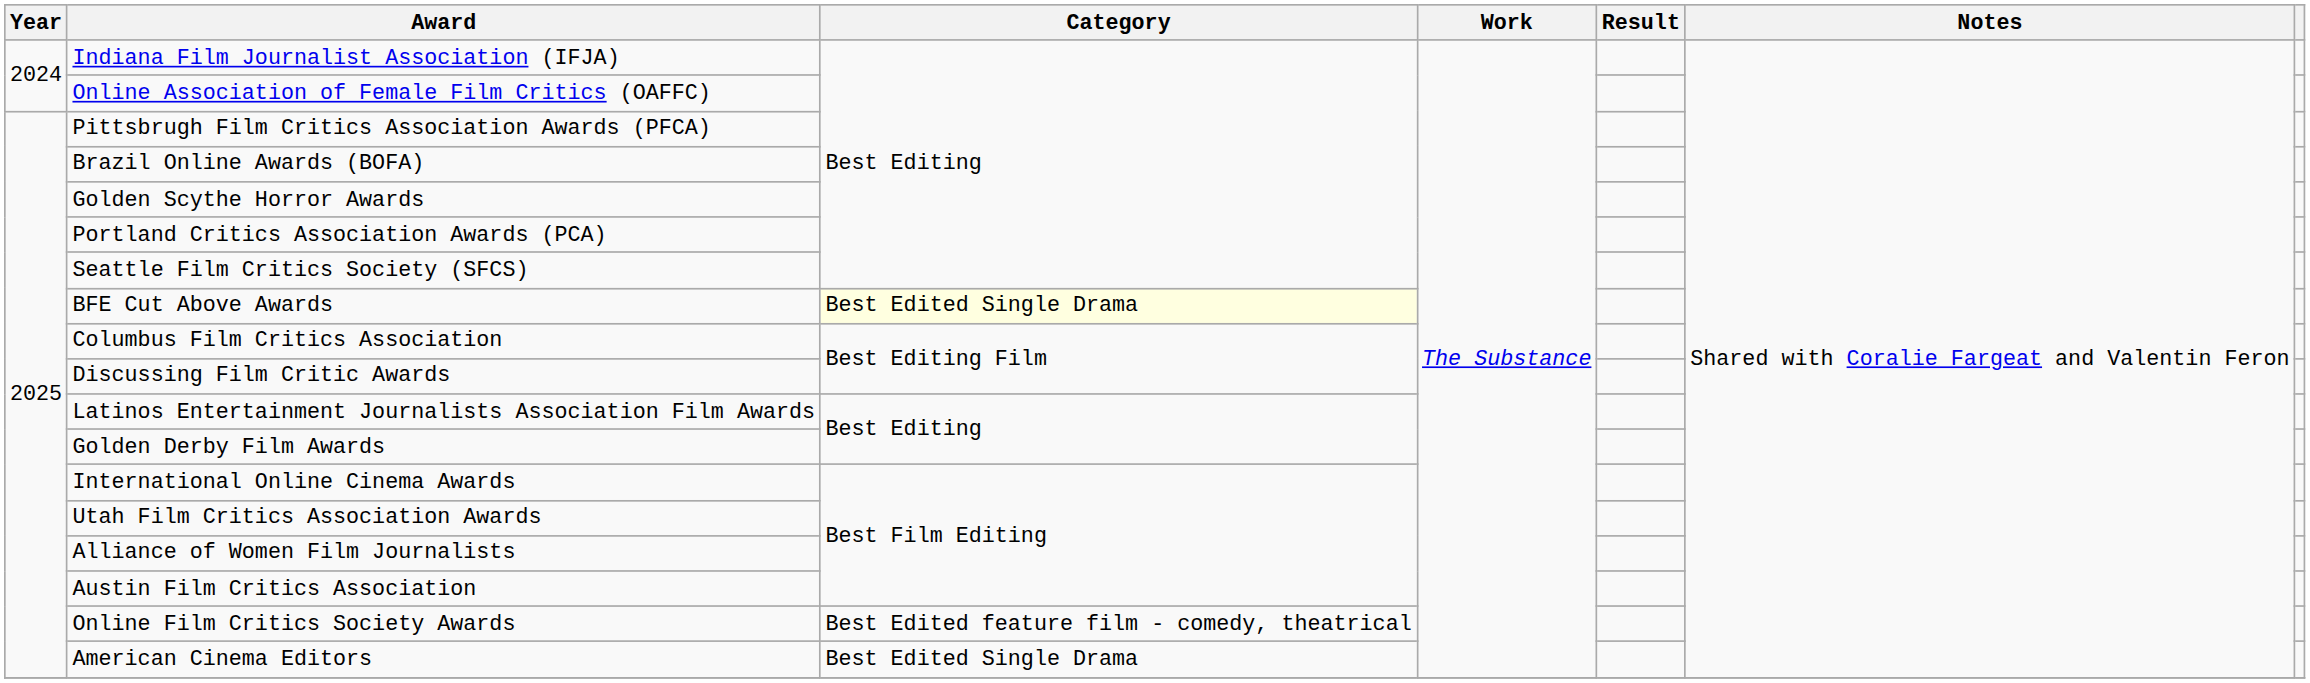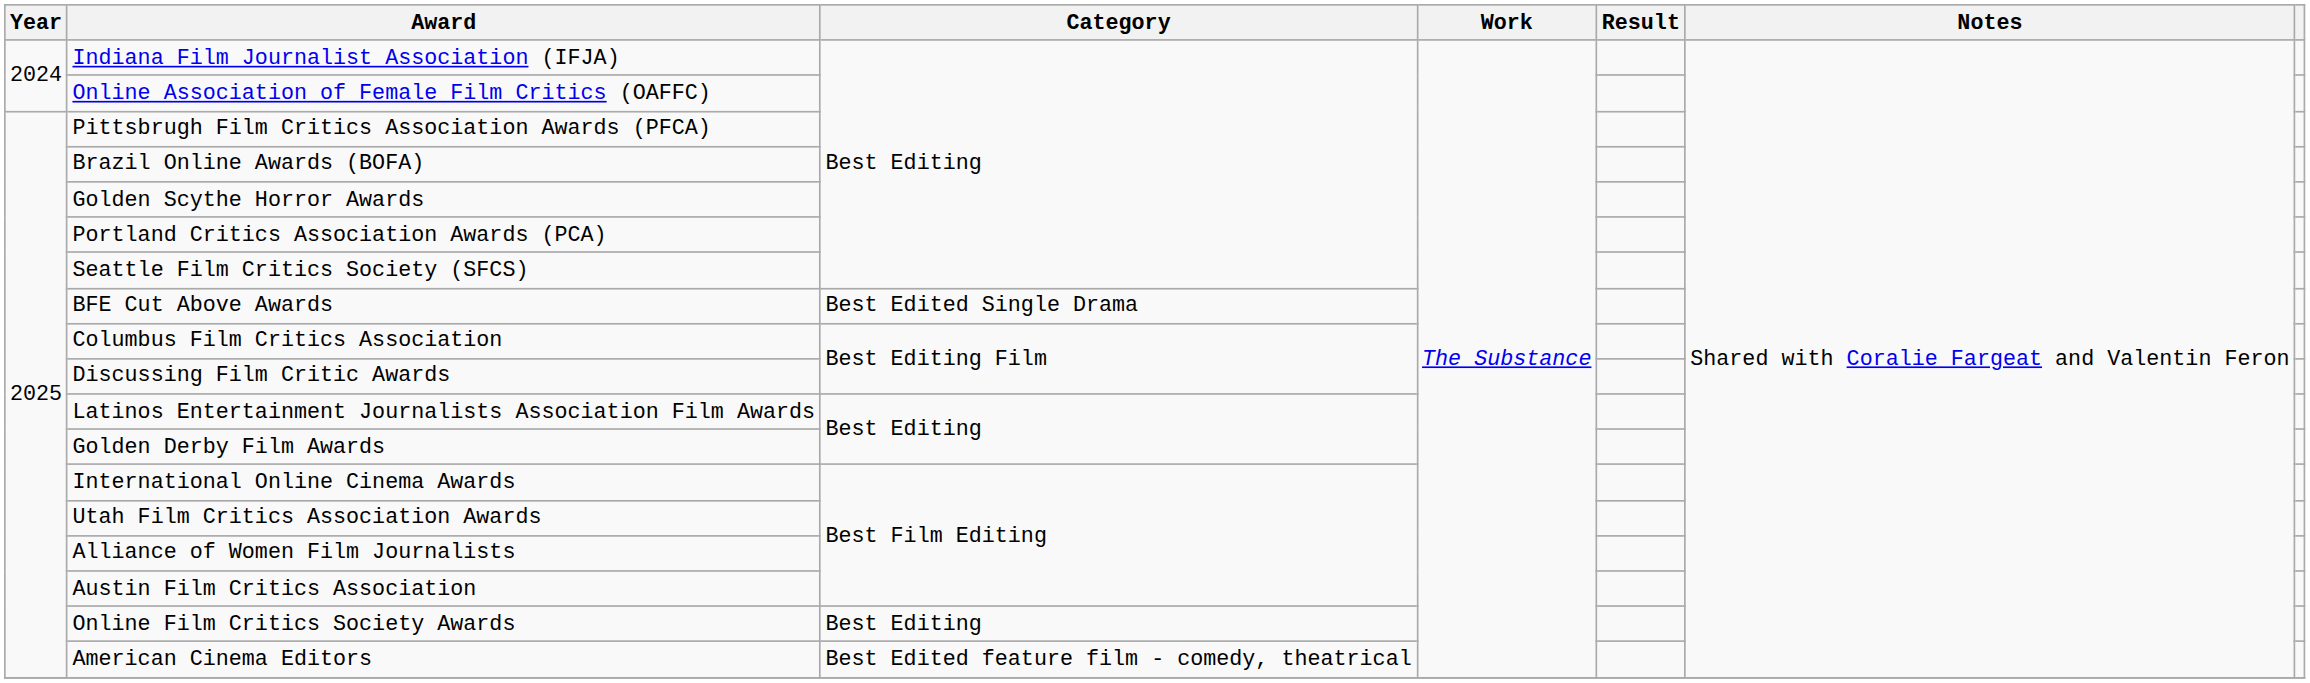BFE Cut Above Awards | Category: lightyellow background -> no background
Online Film Critics Society Awards | Category: Best Edited feature film - comedy, theatrical -> Best Editing
American Cinema Editors | Category: Best Edited Single Drama -> Best Edited feature film - comedy, theatrical
